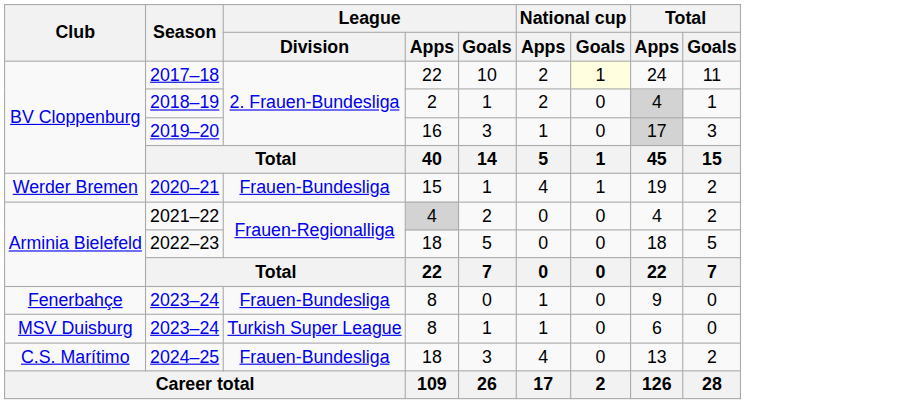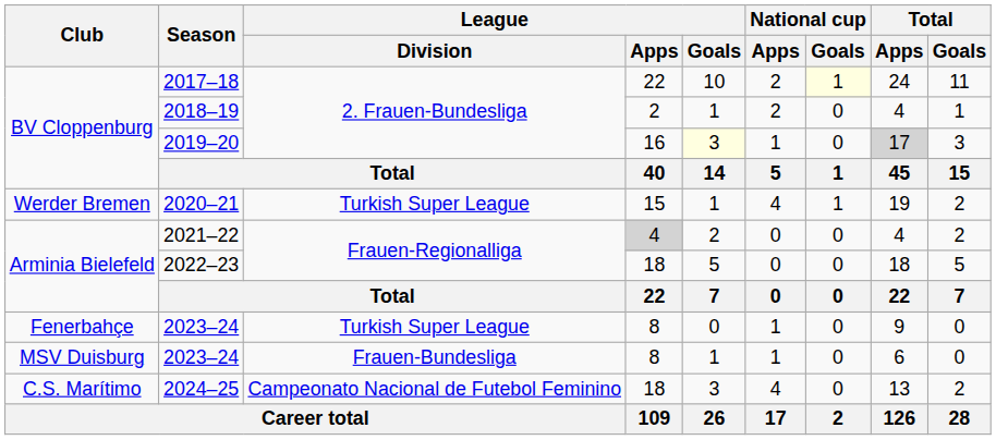2018–19 | Total / Apps: lightgrey background -> no background
2019–20 | League / Goals: no background -> lightyellow background
2020–21 | League / Division: Frauen-Bundesliga -> Turkish Super League
Fenerbahçe / 2023–24 | League / Division: Frauen-Bundesliga -> Turkish Super League
MSV Duisburg / 2023–24 | League / Division: Turkish Super League -> Frauen-Bundesliga
2024–25 | League / Division: Frauen-Bundesliga -> Campeonato Nacional de Futebol Feminino
